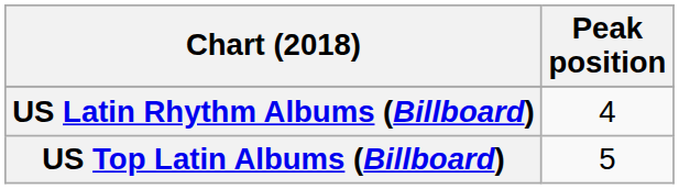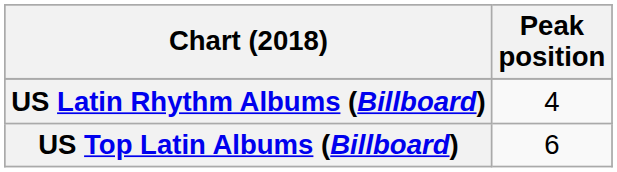US Top Latin Albums (Billboard) | Peak position: 5 -> 6
